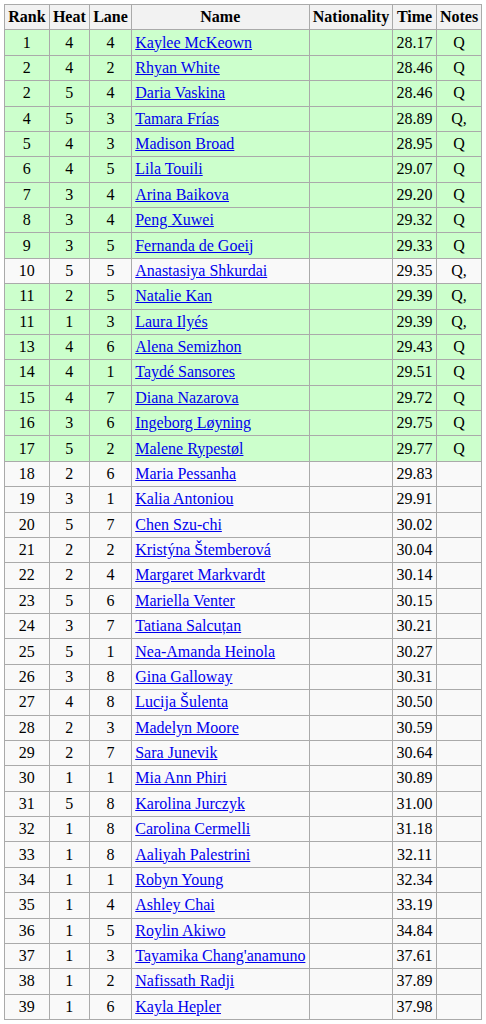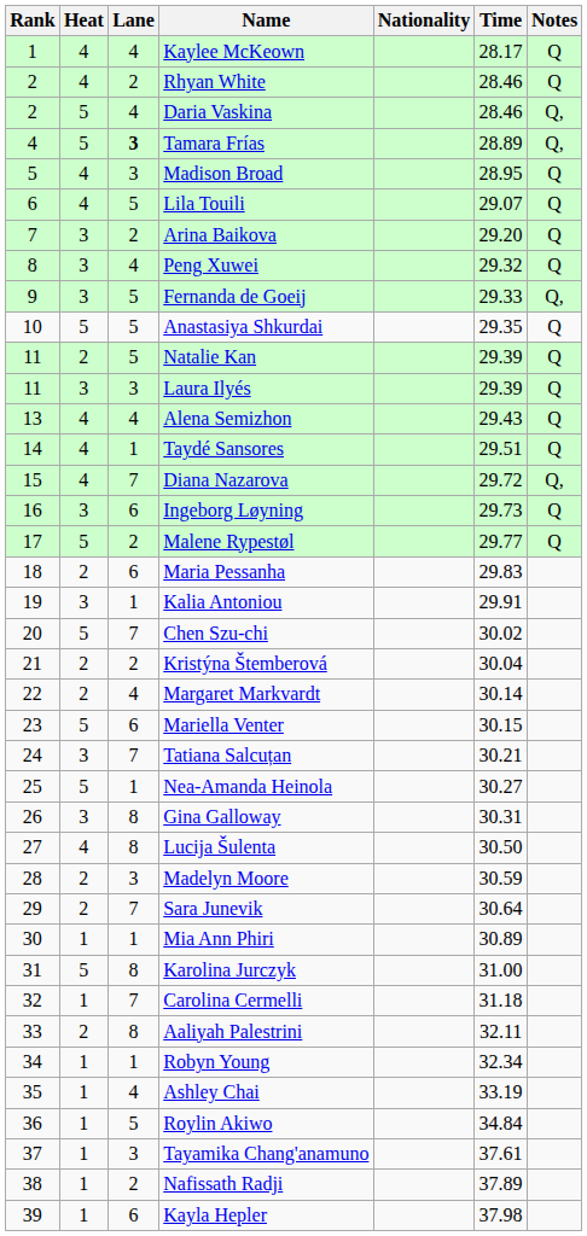Daria Vaskina | Notes: Q -> Q,
Tamara Frías | Lane: normal -> bold
Arina Baikova | Lane: 4 -> 2
Fernanda de Goeij | Notes: Q -> Q,
Anastasiya Shkurdai | Notes: Q, -> Q
Natalie Kan | Notes: Q, -> Q
Laura Ilyés | Heat: 1 -> 3
Laura Ilyés | Notes: Q, -> Q
Alena Semizhon | Lane: 6 -> 4
Diana Nazarova | Notes: Q -> Q,
Ingeborg Løyning | Time: 29.75 -> 29.73
Carolina Cermelli | Lane: 8 -> 7
Aaliyah Palestrini | Heat: 1 -> 2
